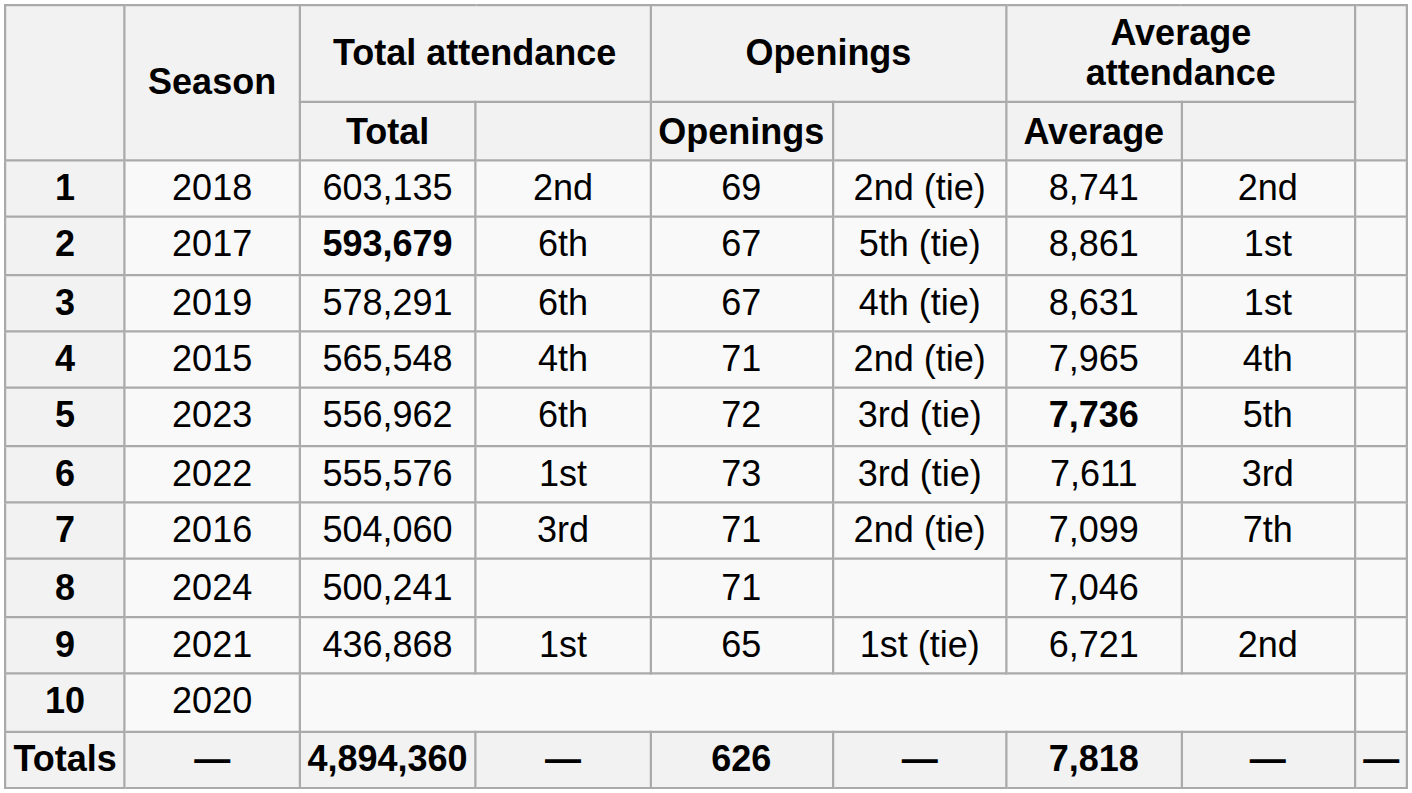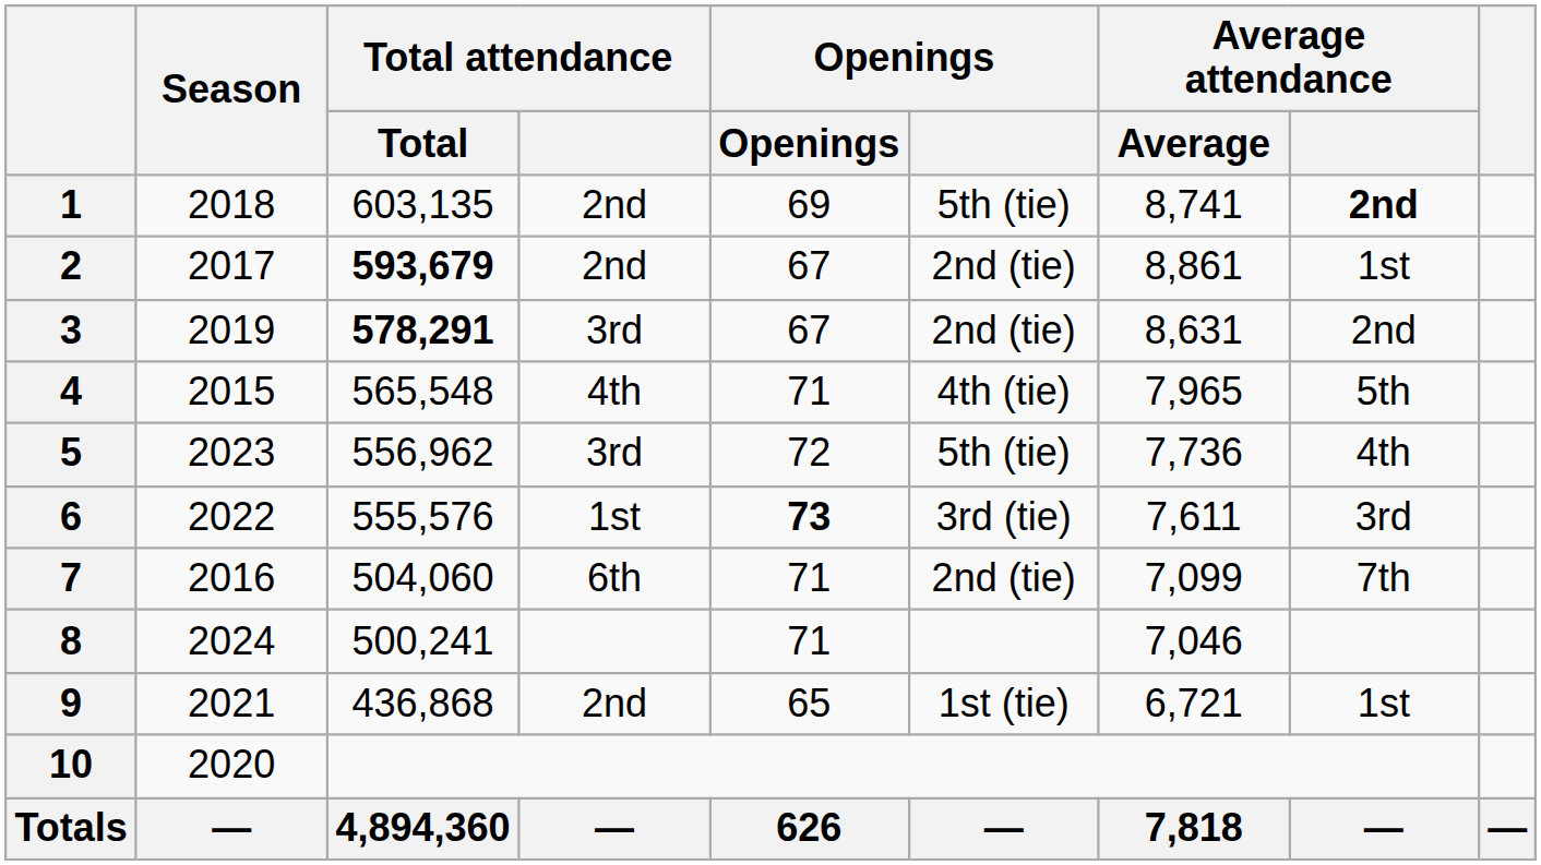1 | column 6: 2nd (tie) -> 5th (tie)
1 | Average attendance: normal -> bold
2 | Total attendance: 6th -> 2nd
2 | column 6: 5th (tie) -> 2nd (tie)
3 | Total attendance / Total: normal -> bold
3 | Total attendance: 6th -> 3rd
3 | column 6: 4th (tie) -> 2nd (tie)
3 | Average attendance: 1st -> 2nd
4 | column 6: 2nd (tie) -> 4th (tie)
4 | Average attendance: 4th -> 5th
5 | Total attendance: 6th -> 3rd
5 | column 6: 3rd (tie) -> 5th (tie)
5 | Average attendance / Average: bold -> normal
5 | Average attendance: 5th -> 4th
6 | column 5: normal -> bold
7 | Total attendance: 3rd -> 6th
9 | Total attendance: 1st -> 2nd
9 | Average attendance: 2nd -> 1st
